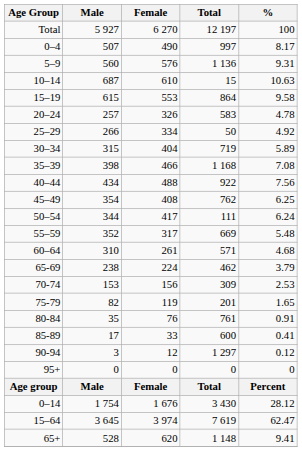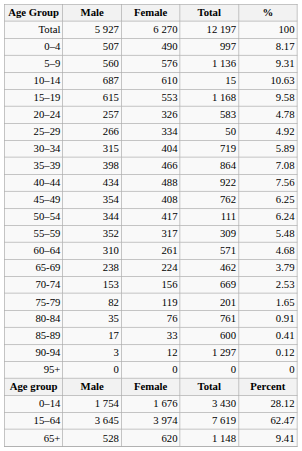15–19 | Total: 864 -> 1 168
35–39 | Total: 1 168 -> 864
55–59 | Total: 669 -> 309
70-74 | Total: 309 -> 669
